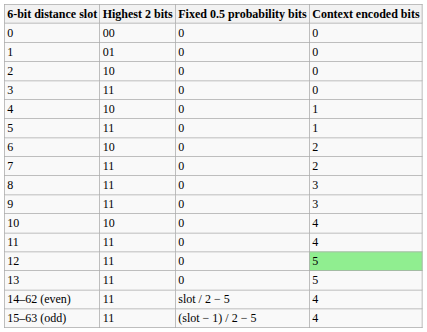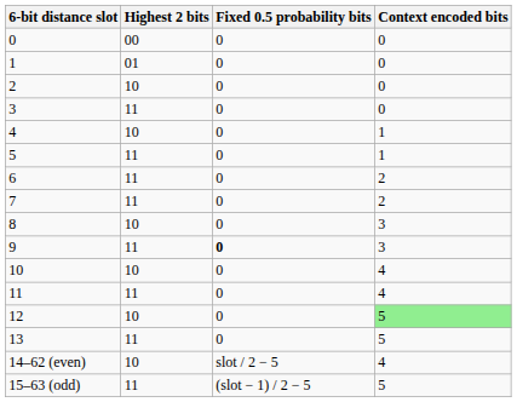6 | Highest 2 bits: 10 -> 11
8 | Highest 2 bits: 11 -> 10
9 | Fixed 0.5 probability bits: normal -> bold
12 | Highest 2 bits: 11 -> 10
14–62 (even) | Highest 2 bits: 11 -> 10
15–63 (odd) | Context encoded bits: 4 -> 5
